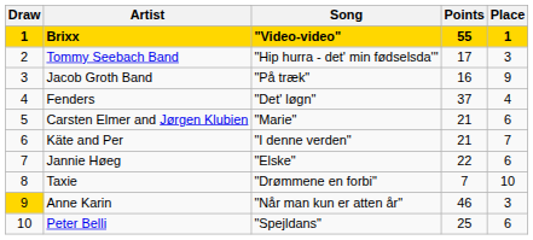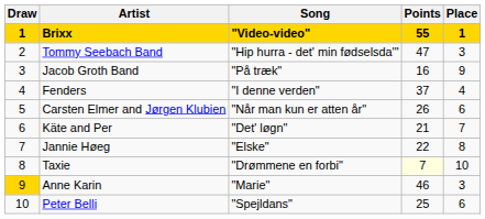Tommy Seebach Band | Points: 17 -> 47
Fenders | Song: "Det' løgn" -> "I denne verden"
Carsten Elmer and Jørgen Klubien | Song: "Marie" -> "Når man kun er atten år"
Carsten Elmer and Jørgen Klubien | Points: 21 -> 26
Käte and Per | Song: "I denne verden" -> "Det' løgn"
Jannie Høeg | Place: 6 -> 8
Taxie | Points: no background -> lightyellow background
Anne Karin | Song: "Når man kun er atten år" -> "Marie"
